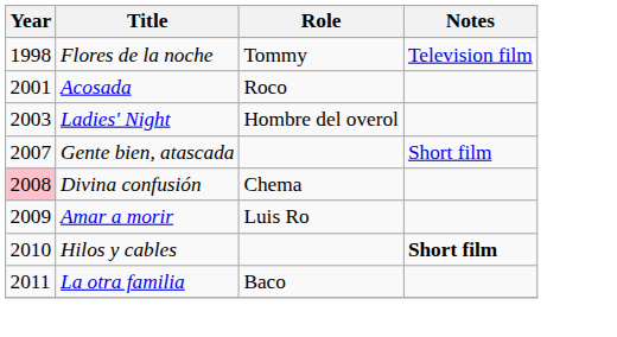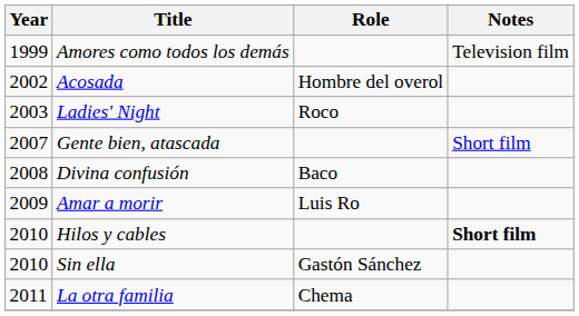- row: 1998 | Flores de la noche | Tommy | Television film
+ row: 1999 | Amores como todos los demás | Television film
Acosada | Year: 2001 -> 2002
Acosada | Role: Roco -> Hombre del overol
Ladies' Night | Role: Hombre del overol -> Roco
Divina confusión | Year: pink background -> no background
Divina confusión | Role: Chema -> Baco
+ row: 2010 | Sin ella | Gastón Sánchez
La otra familia | Role: Baco -> Chema
